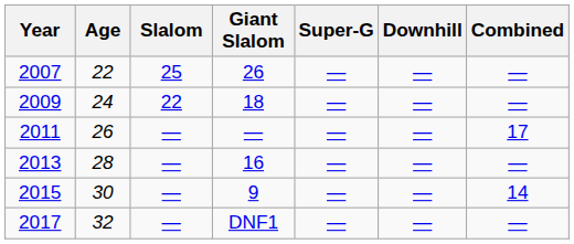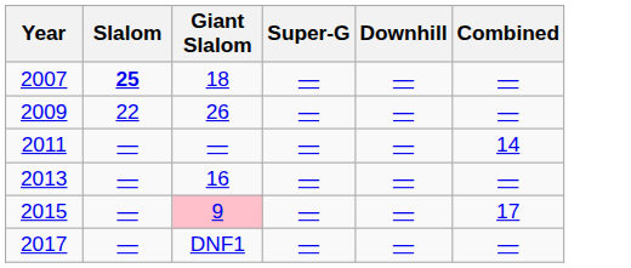- column: Age | 22 | 24 | 26 | 28 | 30 | 32
2007 | Slalom: normal -> bold
2007 | Giant Slalom: 26 -> 18
2009 | Giant Slalom: 18 -> 26
2011 | Combined: 17 -> 14
2015 | Giant Slalom: no background -> pink background
2015 | Combined: 14 -> 17
